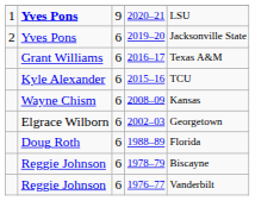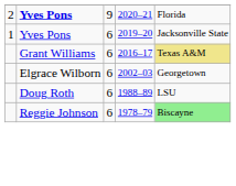2020–21 | column 1: 1 -> 2
2020–21 | column 5: LSU -> Florida
2019–20 | column 1: 2 -> 1
2016–17 | column 5: no background -> khaki background
- row: Kyle Alexander | 6 | 2015–16 | TCU
- row: Wayne Chism | 6 | 2008–09 | Kansas
1988–89 | column 5: Florida -> LSU
1978–79 | column 5: no background -> lightgreen background
- row: Reggie Johnson | 6 | 1976–77 | Vanderbilt
